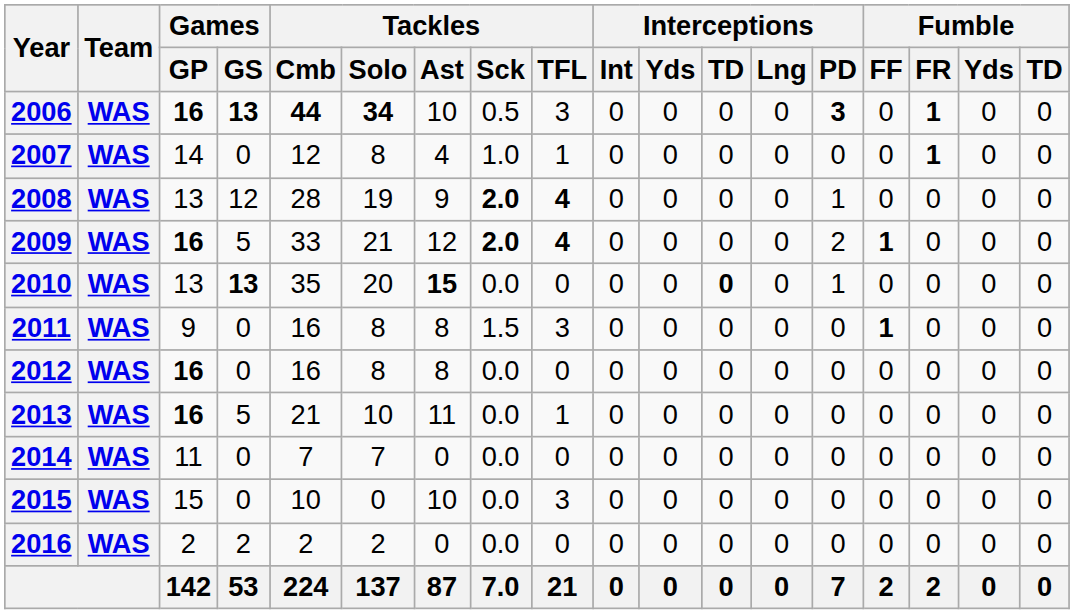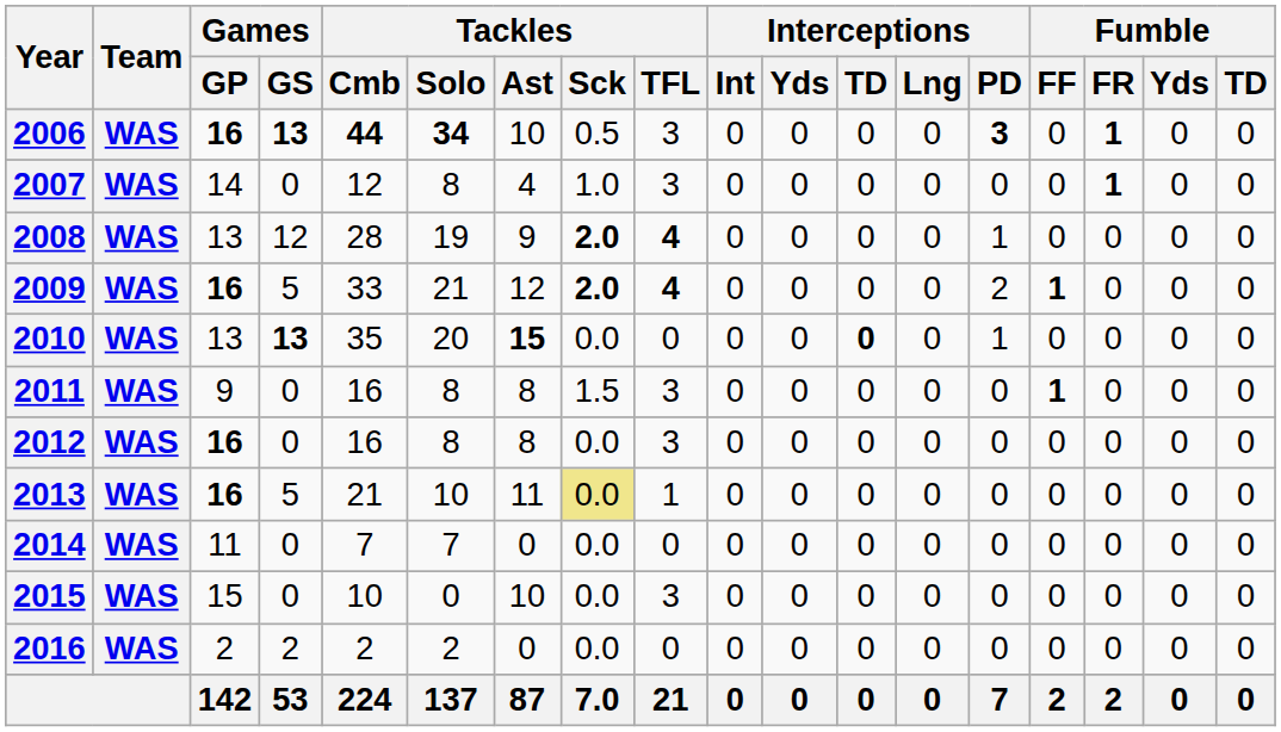2007 | Tackles / TFL: 1 -> 3
2012 | Tackles / TFL: 0 -> 3
2013 | Tackles / Sck: no background -> khaki background
